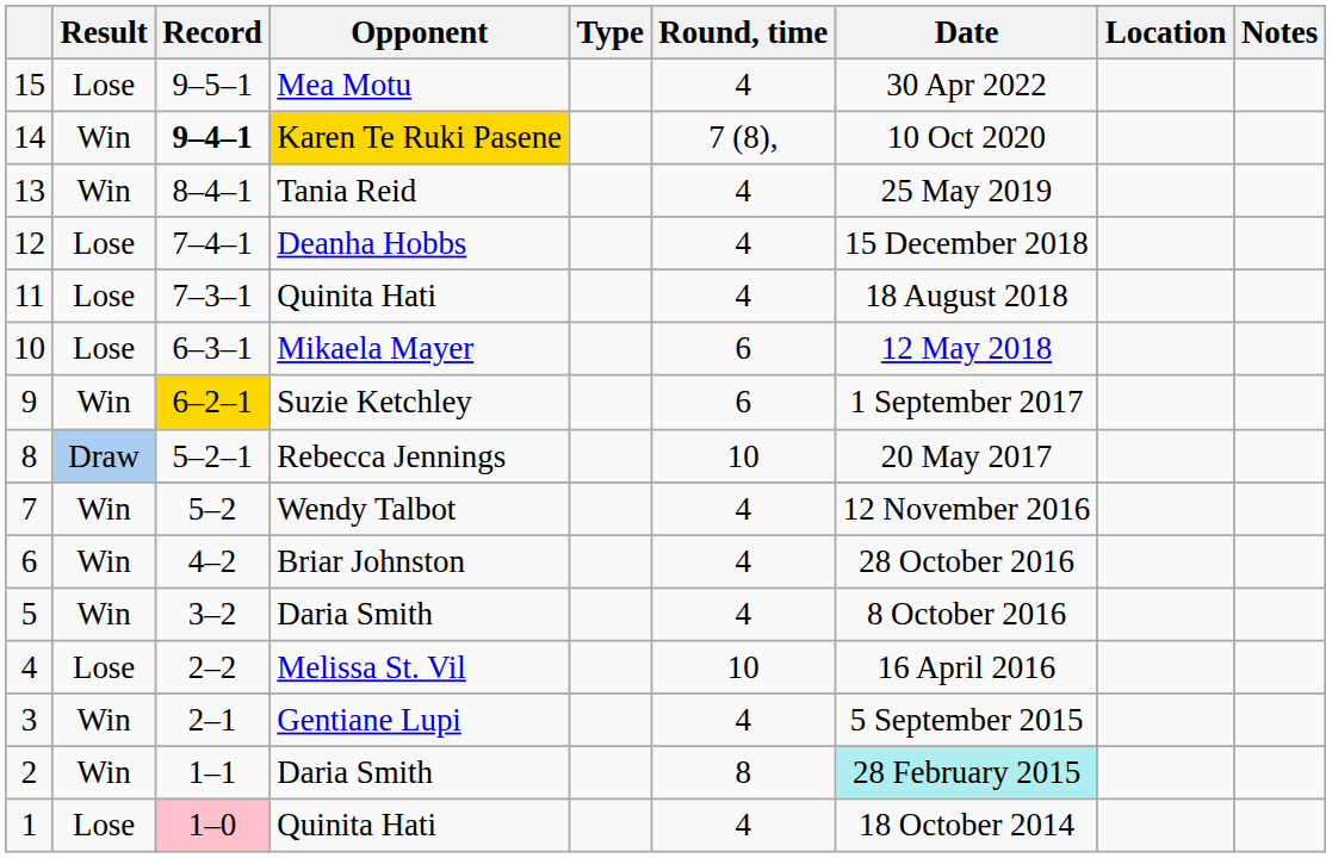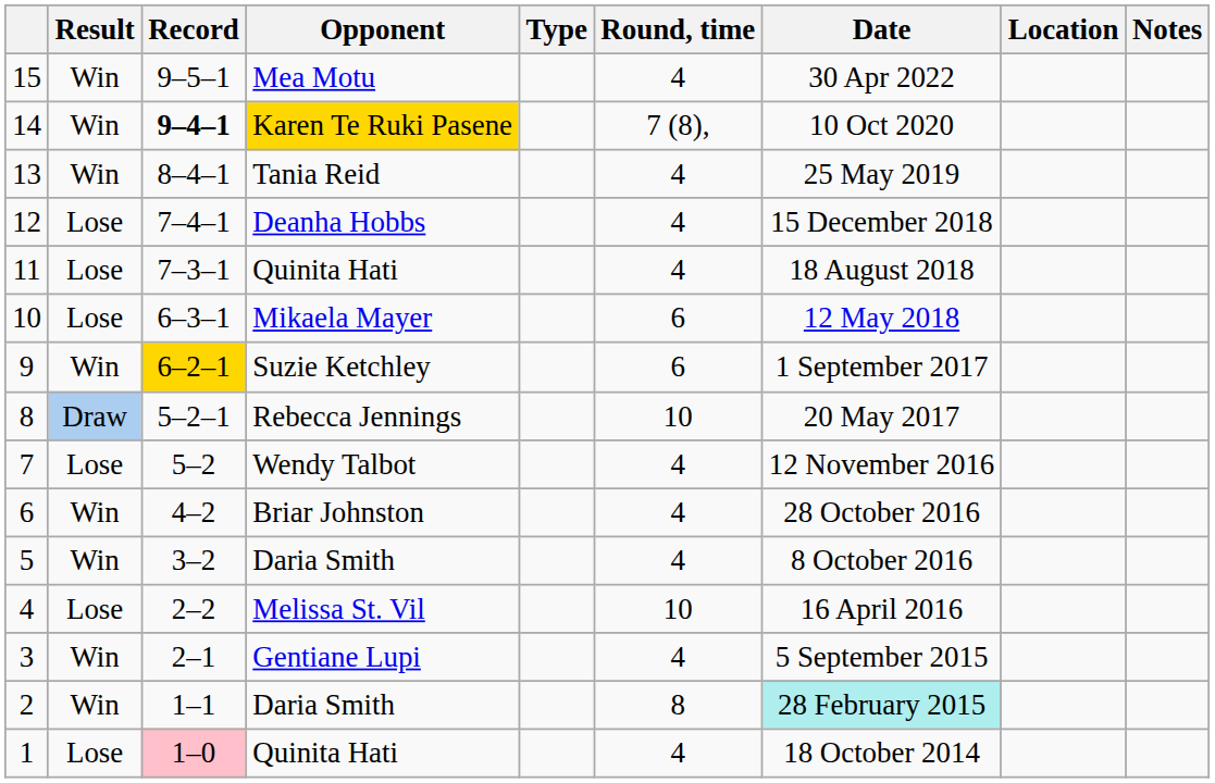15 | Result: Lose -> Win
7 | Result: Win -> Lose
